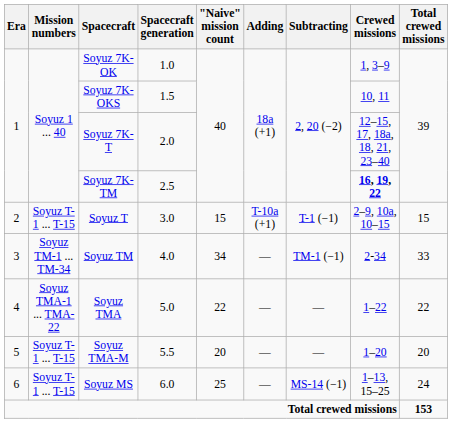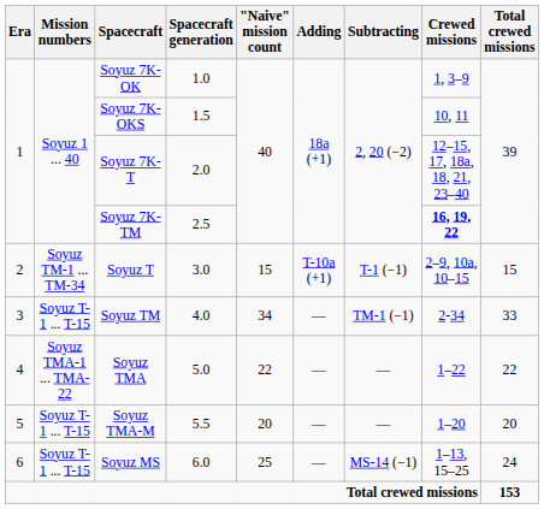Soyuz T | Mission numbers: Soyuz T-1 ... T-15 -> Soyuz TM-1 ... TM-34
Soyuz TM | Mission numbers: Soyuz TM-1 ... TM-34 -> Soyuz T-1 ... T-15
